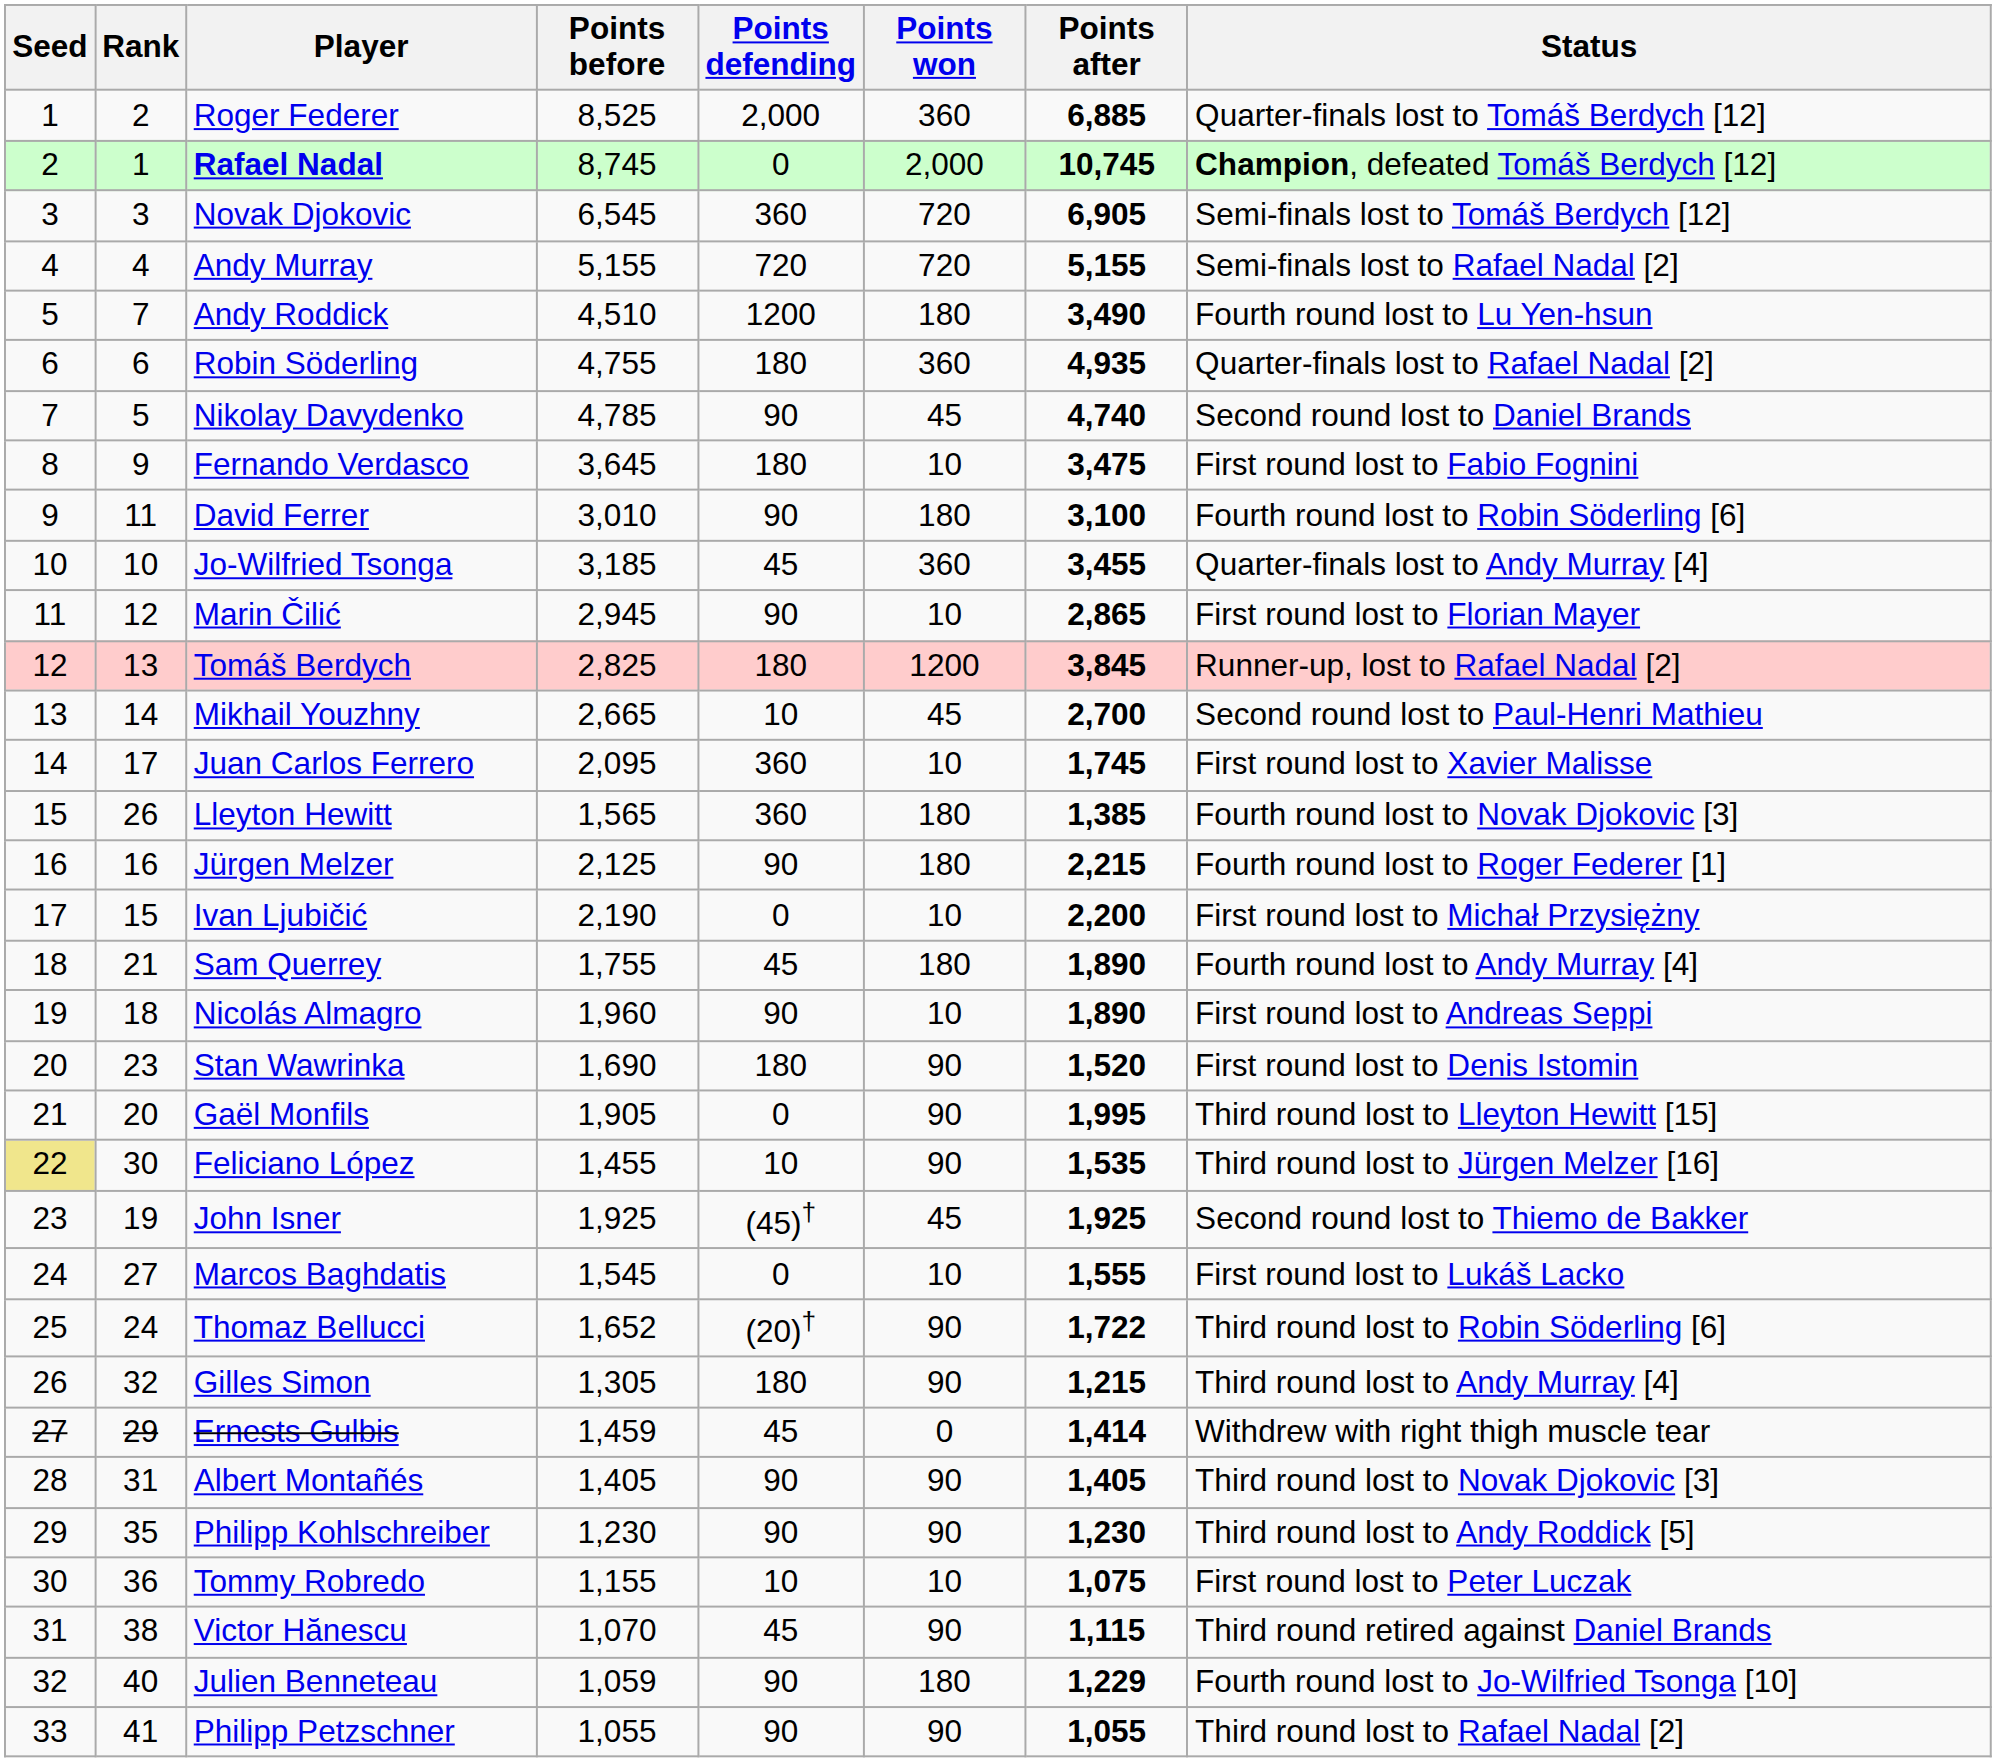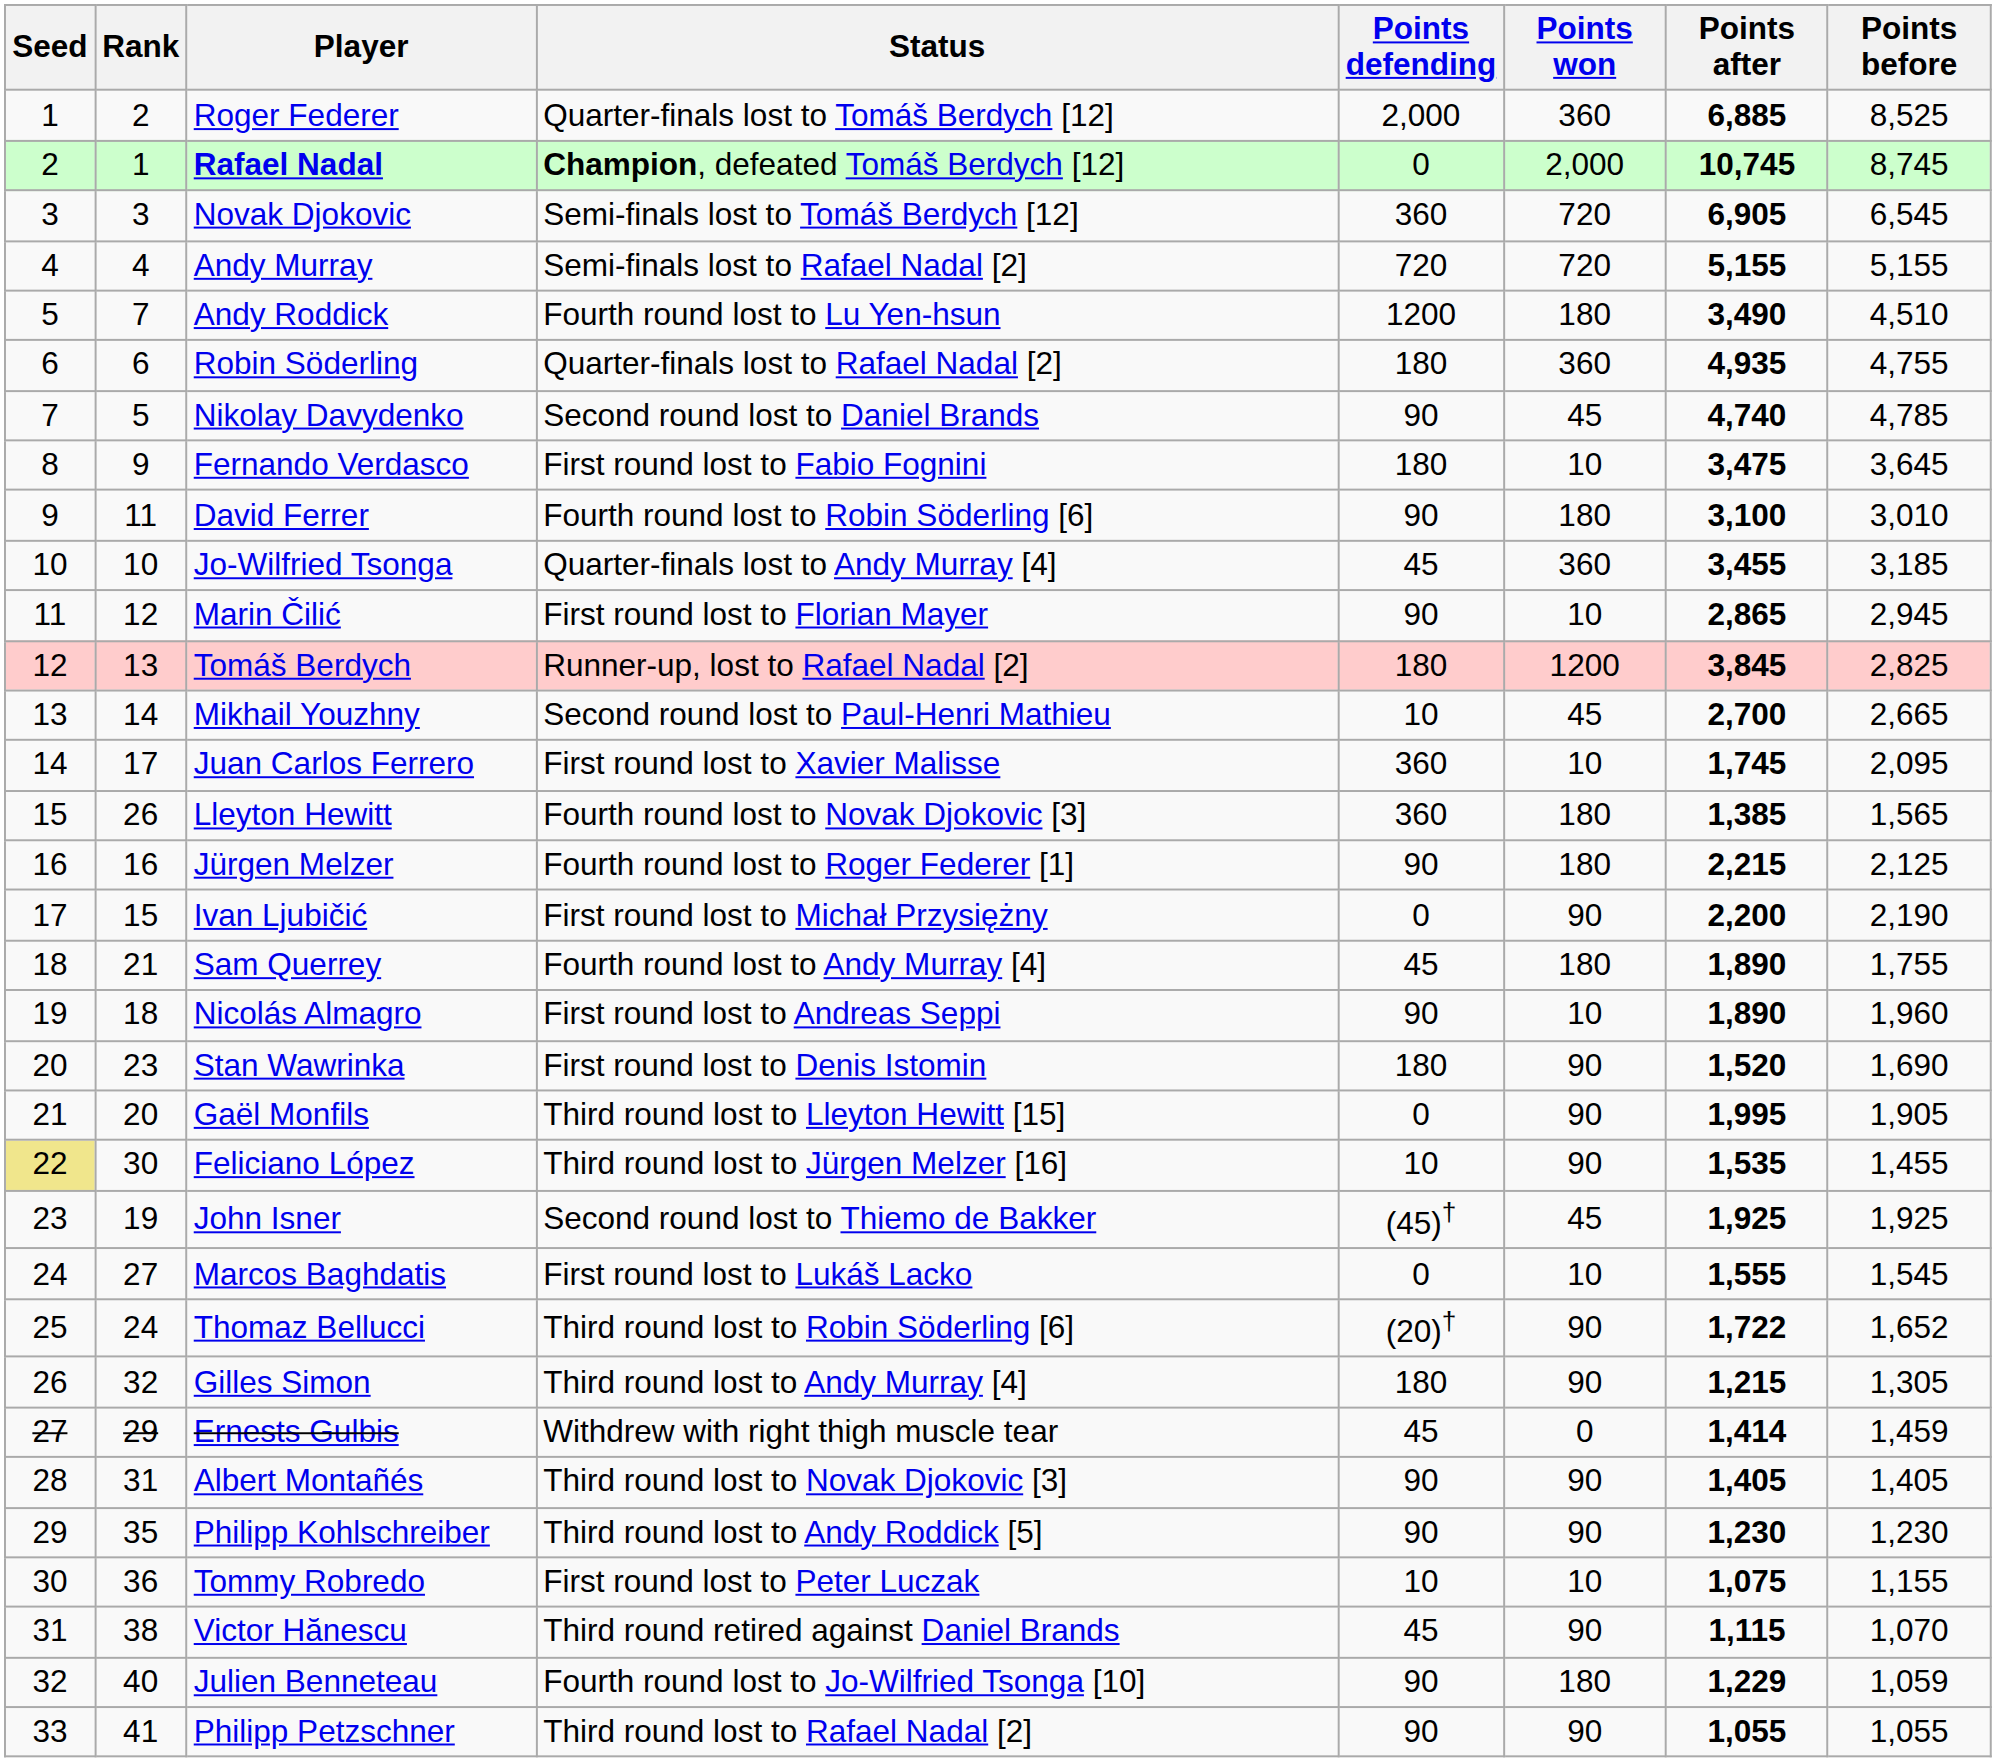columns swapped: Points before <-> Status
Ivan Ljubičić | Points won: 10 -> 90
